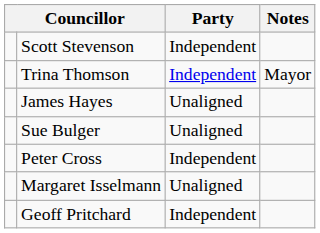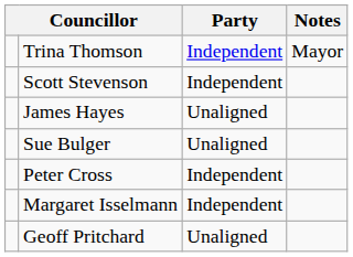rows swapped: Trina Thomson <-> Scott Stevenson
Margaret Isselmann | Party: Unaligned -> Independent
Geoff Pritchard | Party: Independent -> Unaligned
